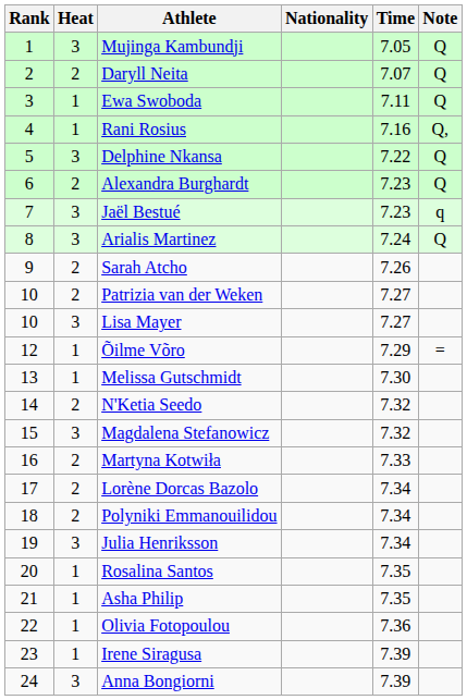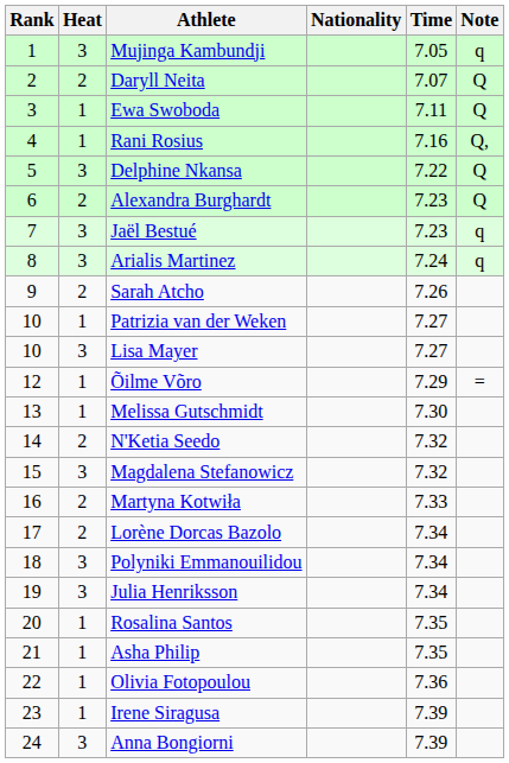Mujinga Kambundji | Note: Q -> q
Arialis Martinez | Note: Q -> q
Patrizia van der Weken | Heat: 2 -> 1
Polyniki Emmanouilidou | Heat: 2 -> 3
